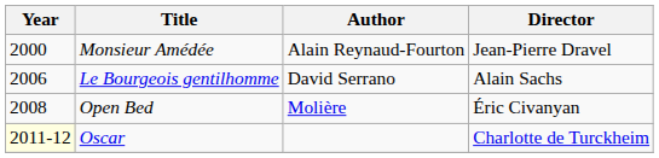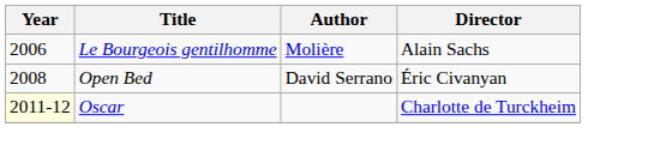- row: 2000 | Monsieur Amédée | Alain Reynaud-Fourton | Jean-Pierre Dravel
Le Bourgeois gentilhomme | Author: David Serrano -> Molière
Open Bed | Author: Molière -> David Serrano
